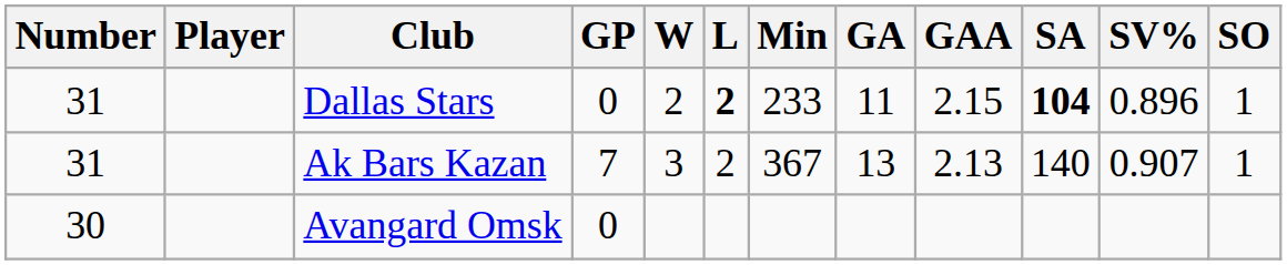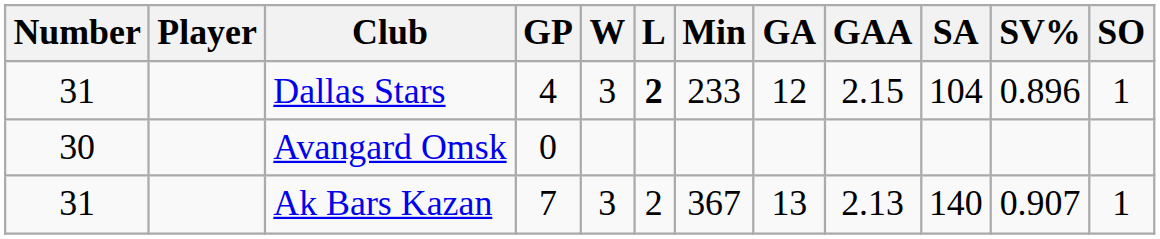Dallas Stars | GP: 0 -> 4
Dallas Stars | W: 2 -> 3
Dallas Stars | GA: 11 -> 12
Dallas Stars | SA: bold -> normal
rows swapped: Avangard Omsk <-> Ak Bars Kazan
